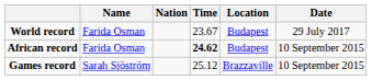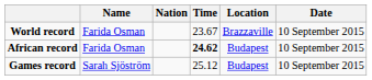World record | Location: Budapest -> Brazzaville
World record | Date: 29 July 2017 -> 10 September 2015
Games record | Location: Brazzaville -> Budapest
